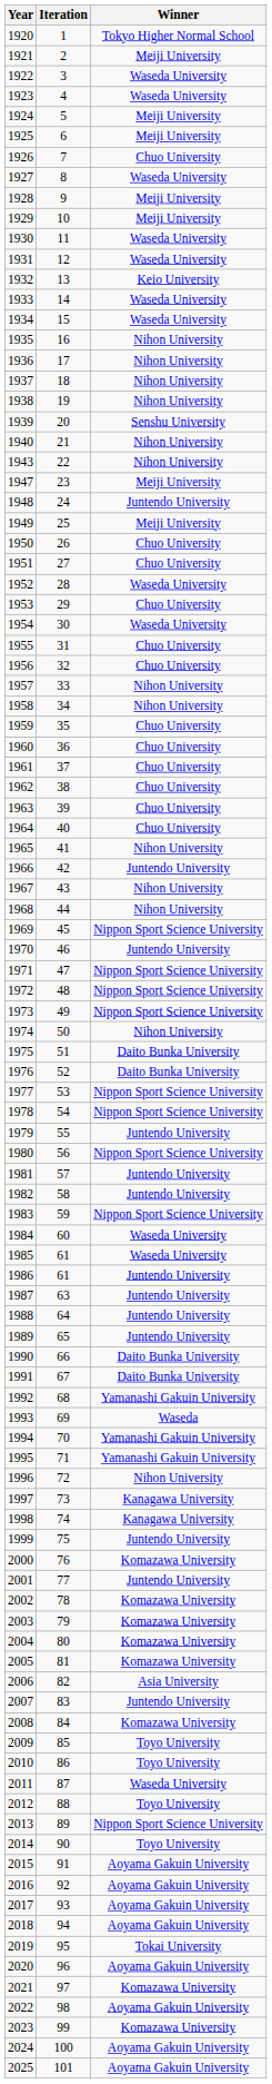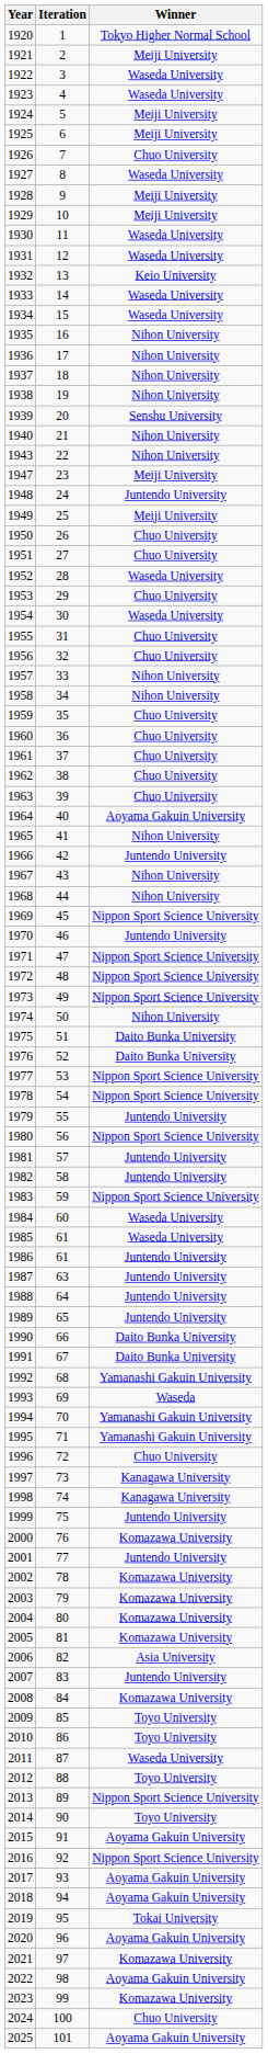1964 | Winner: Chuo University -> Aoyama Gakuin University
1996 | Winner: Nihon University -> Chuo University
2016 | Winner: Aoyama Gakuin University -> Nippon Sport Science University
2024 | Winner: Aoyama Gakuin University -> Chuo University
